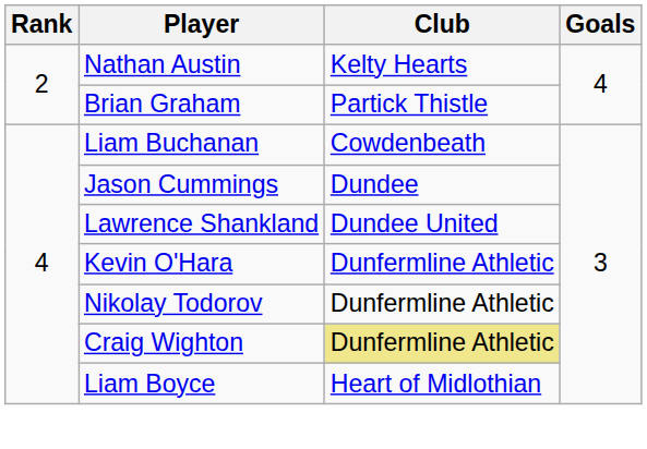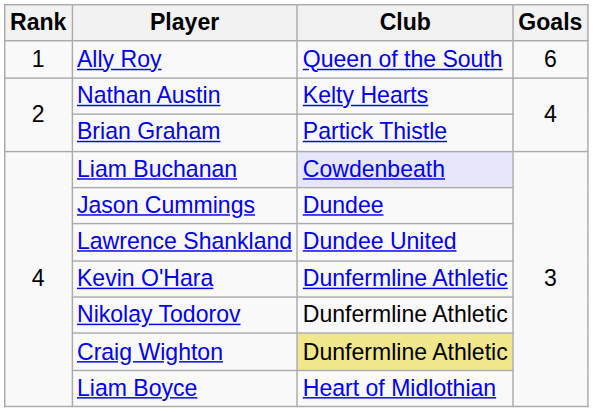+ row: 1 | Ally Roy | Queen of the South | 6
Liam Buchanan | Club: no background -> lavender background
